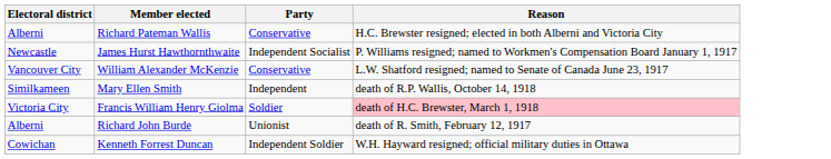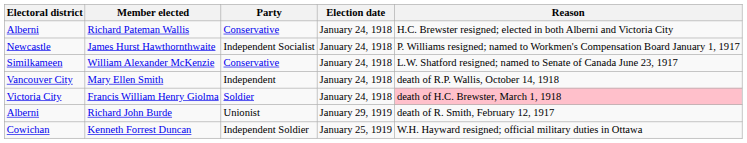+ column: Election date | January 24, 1918 | January 24, 1918 | January 24, 1918 | January 24, 1918 | January 24, 1918 | January 29, 1919 | January 25, 1919
William Alexander McKenzie | Electoral district: Vancouver City -> Similkameen
Mary Ellen Smith | Electoral district: Similkameen -> Vancouver City
